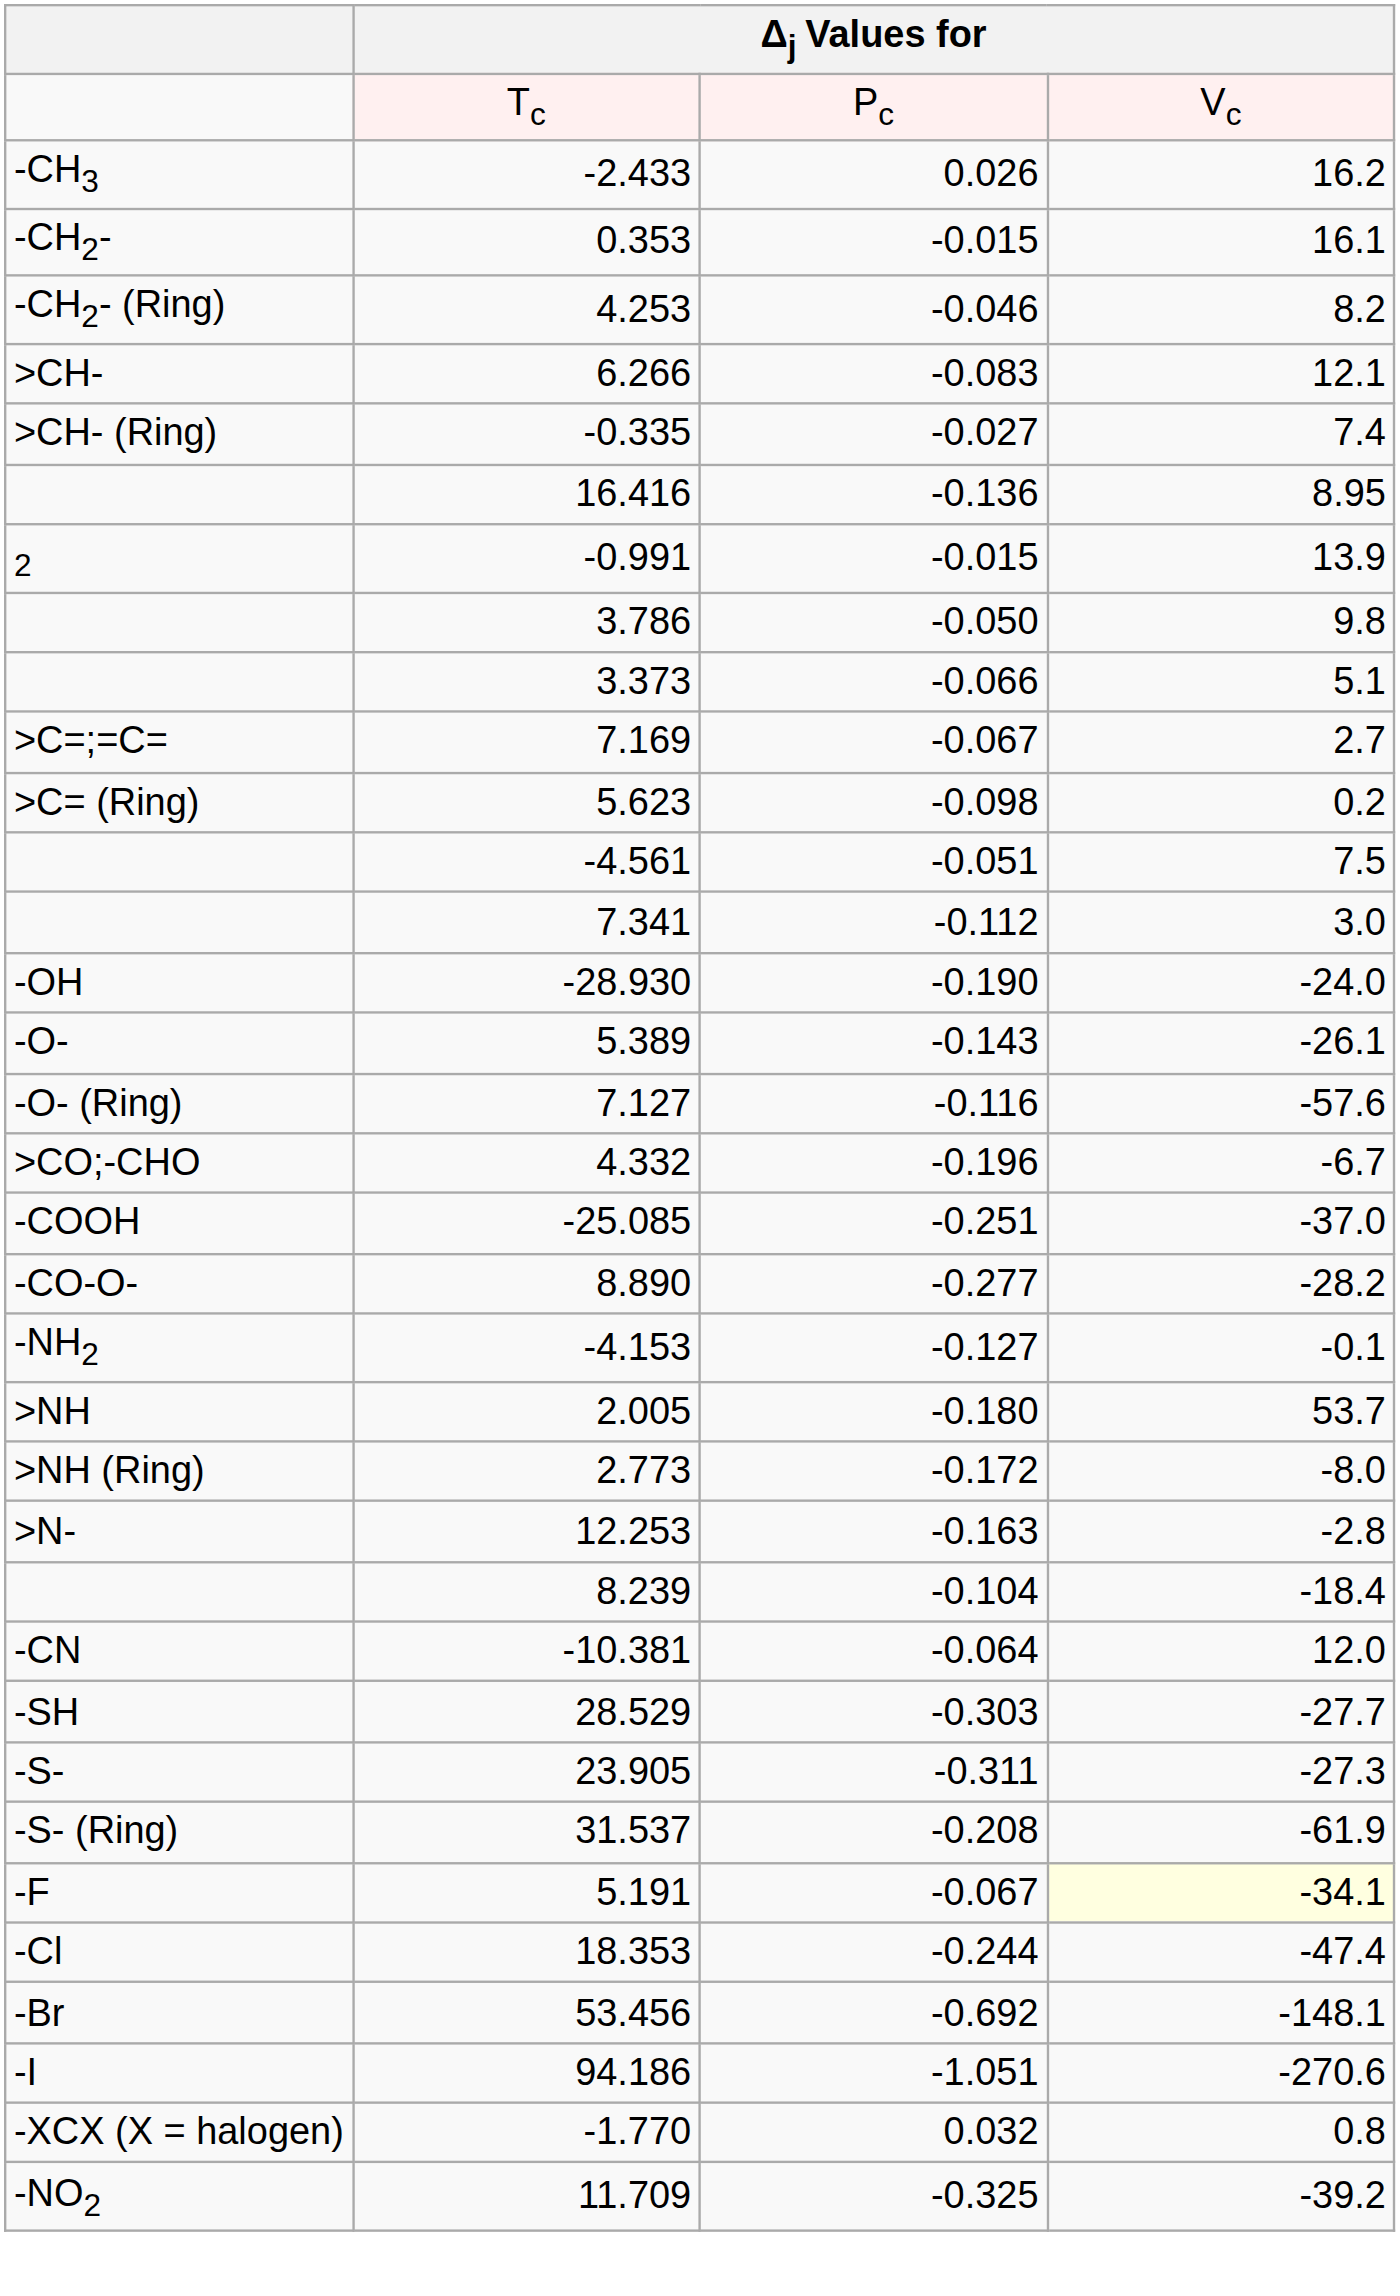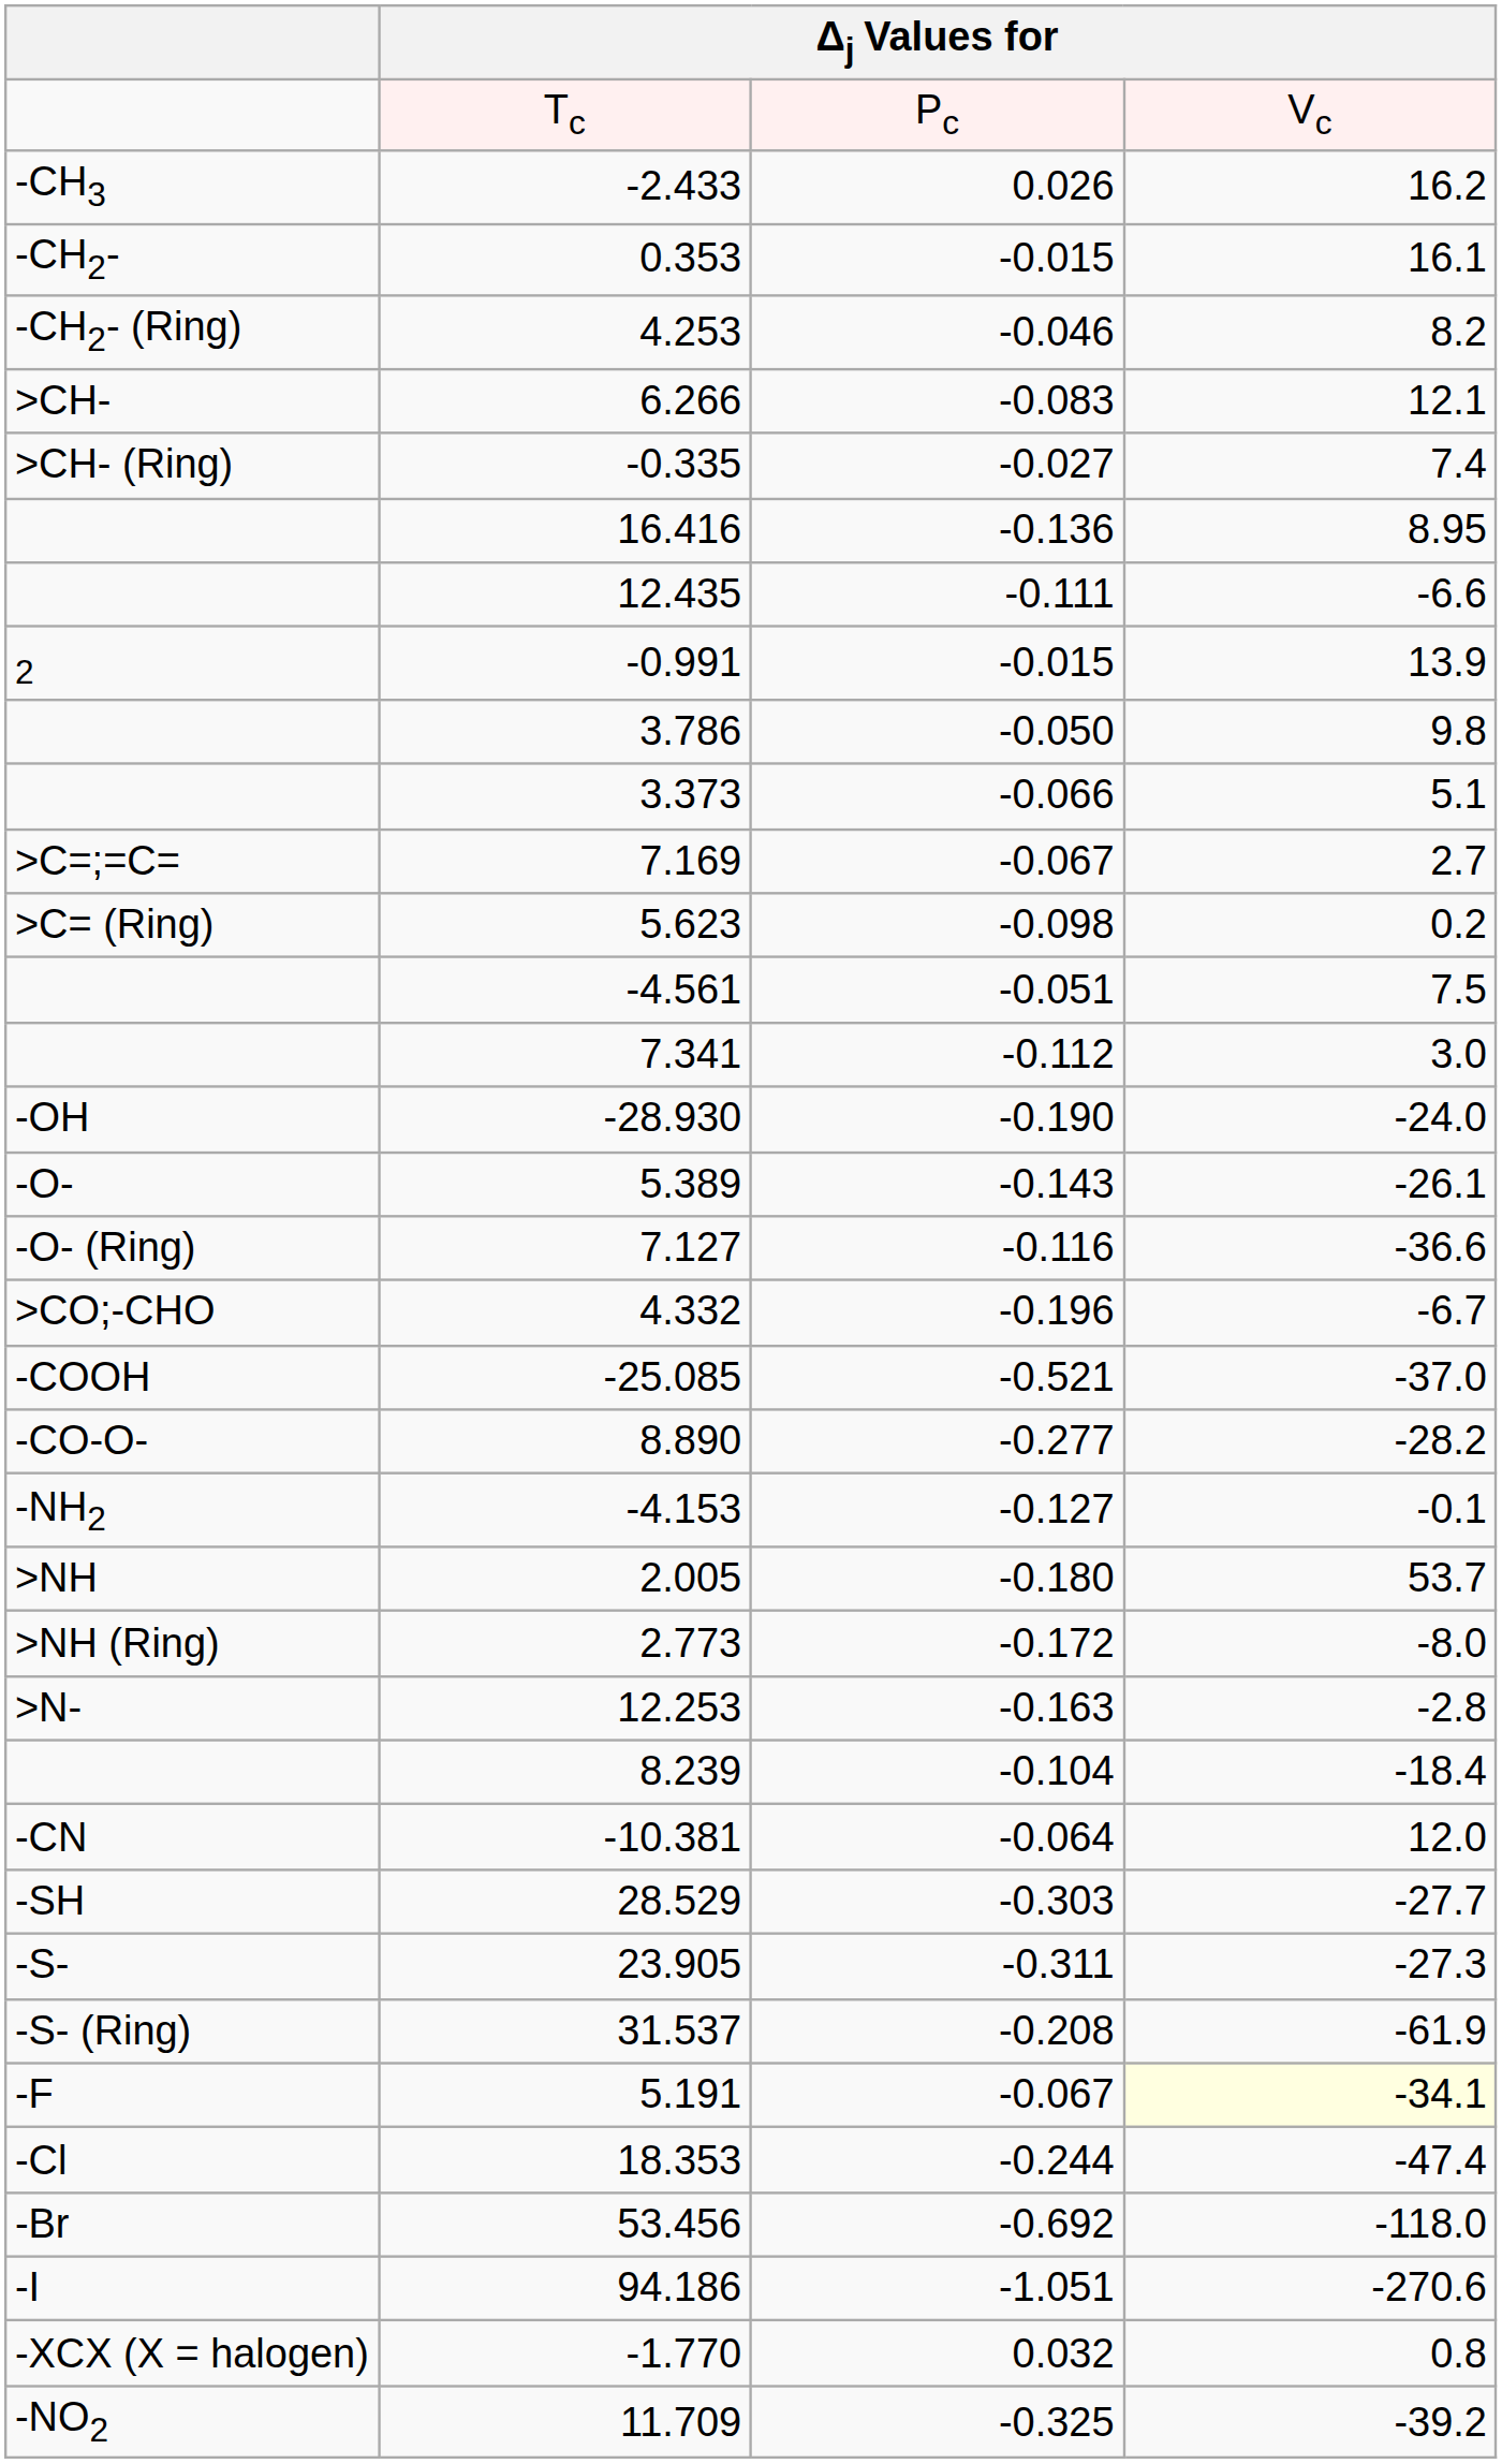+ row: 12.435 | -0.111 | -6.6
7.127 | column 4: -57.6 -> -36.6
-25.085 | column 3: -0.251 -> -0.521
53.456 | column 4: -148.1 -> -118.0
